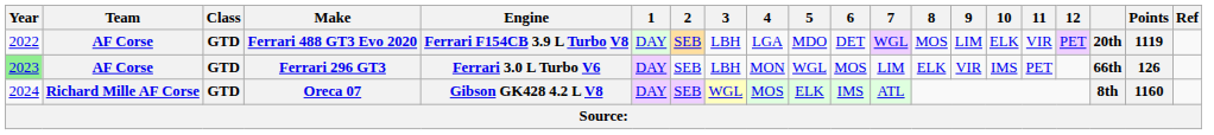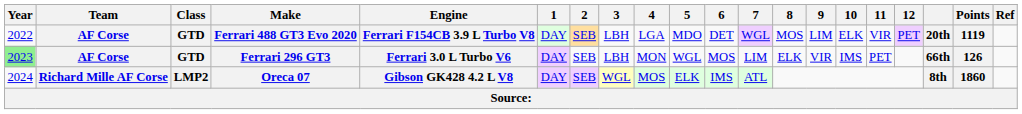Oreca 07 | Class: GTD -> LMP2
Oreca 07 | Points: 1160 -> 1860
